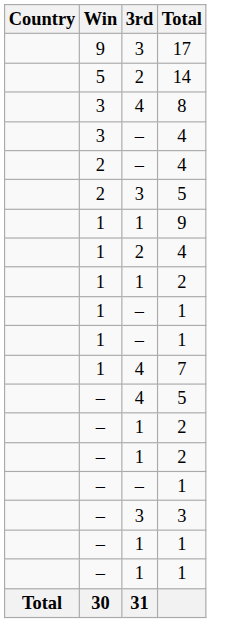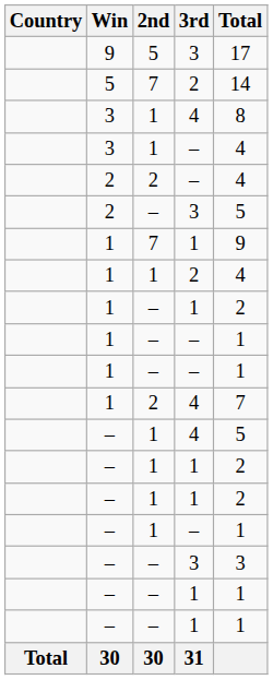+ column: 2nd | 5 | 7 | 1 | 1 | 2 | – | 7 | 1 | – | – | – | 2 | 1 | 1 | 1 | 1 | – | – | – | 30
